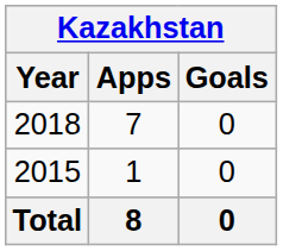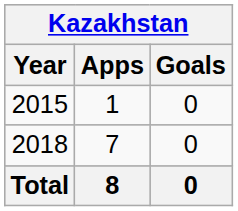rows swapped: 2015 <-> 2018
